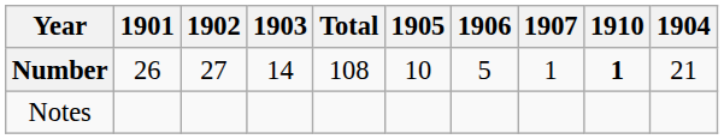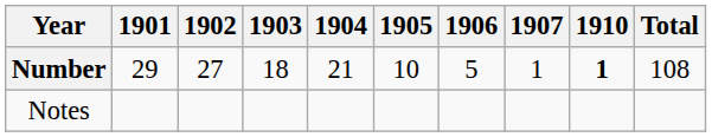columns swapped: 1904 <-> Total
Number | 1901: 26 -> 29
Number | 1903: 14 -> 18
